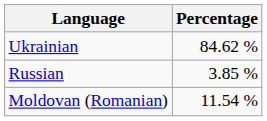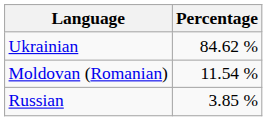rows swapped: Moldovan (Romanian) <-> Russian
